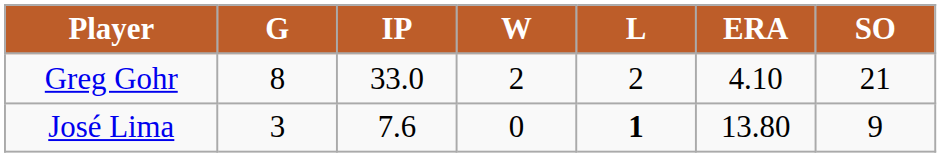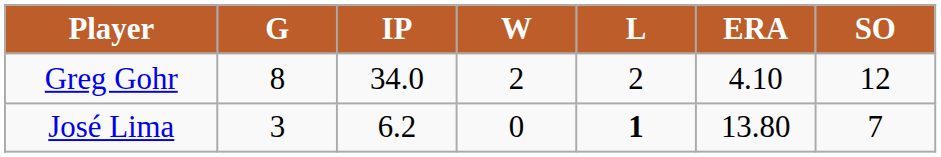Greg Gohr | IP: 33.0 -> 34.0
Greg Gohr | SO: 21 -> 12
José Lima | IP: 7.6 -> 6.2
José Lima | SO: 9 -> 7
